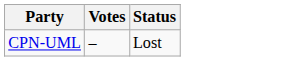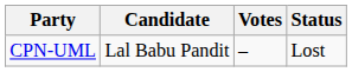+ column: Candidate | Lal Babu Pandit
